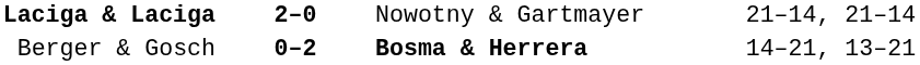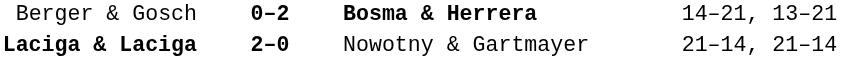rows swapped: Laciga & Laciga <-> Berger & Gosch
